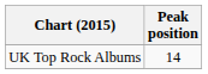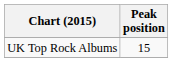UK Top Rock Albums | Peak position: 14 -> 15
